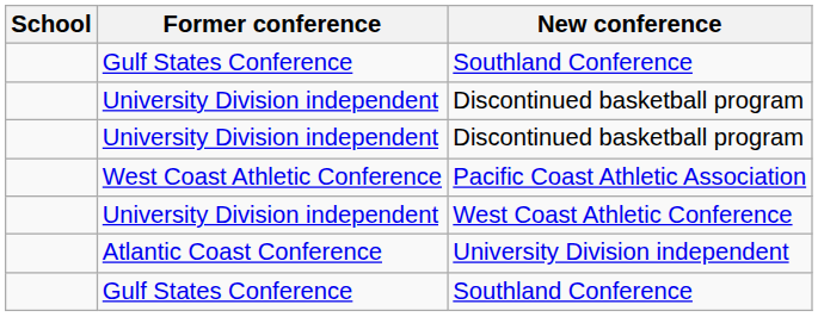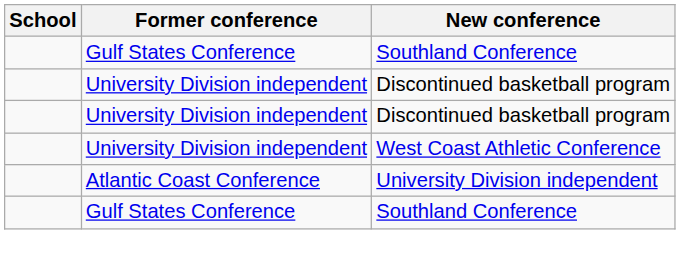- row: West Coast Athletic Conference | Pacific Coast Athletic Association
